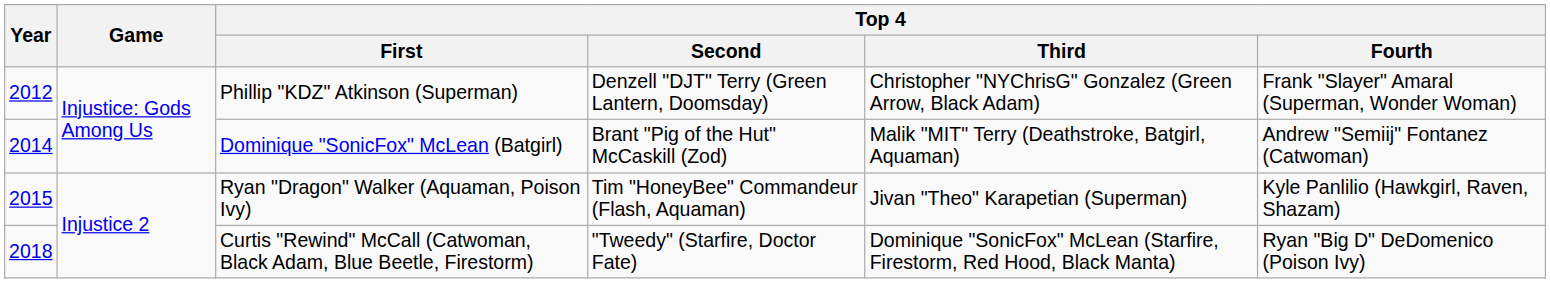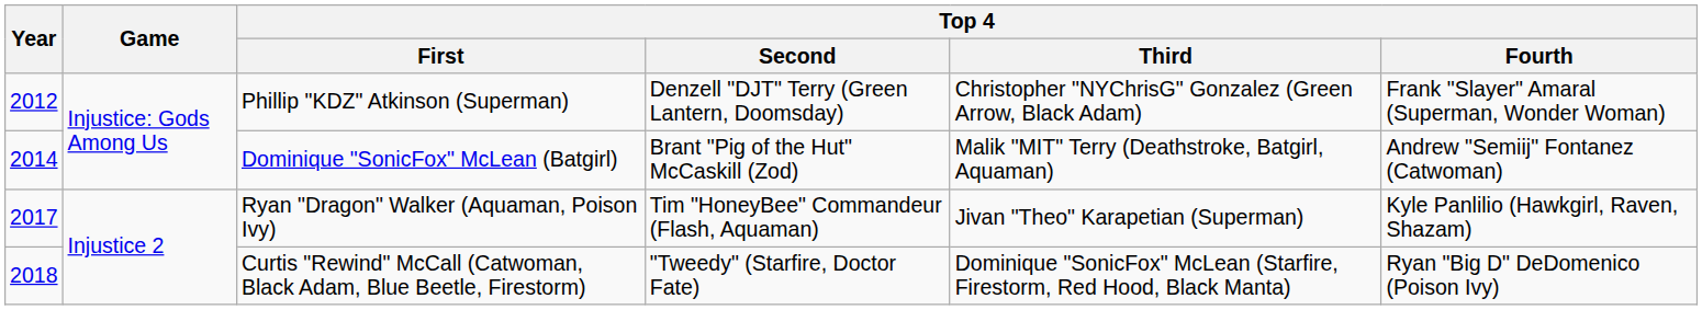Ryan "Dragon" Walker (Aquaman, Poison Ivy) | Year: 2015 -> 2017
